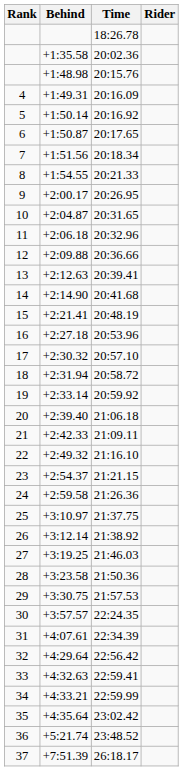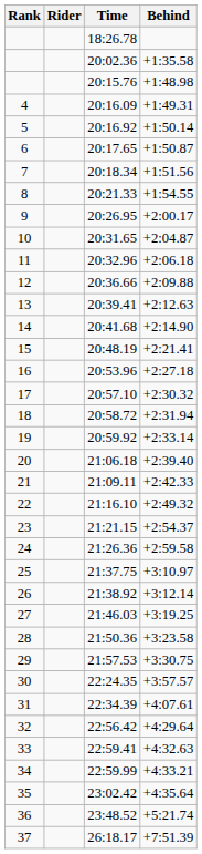columns swapped: Rider <-> Behind
